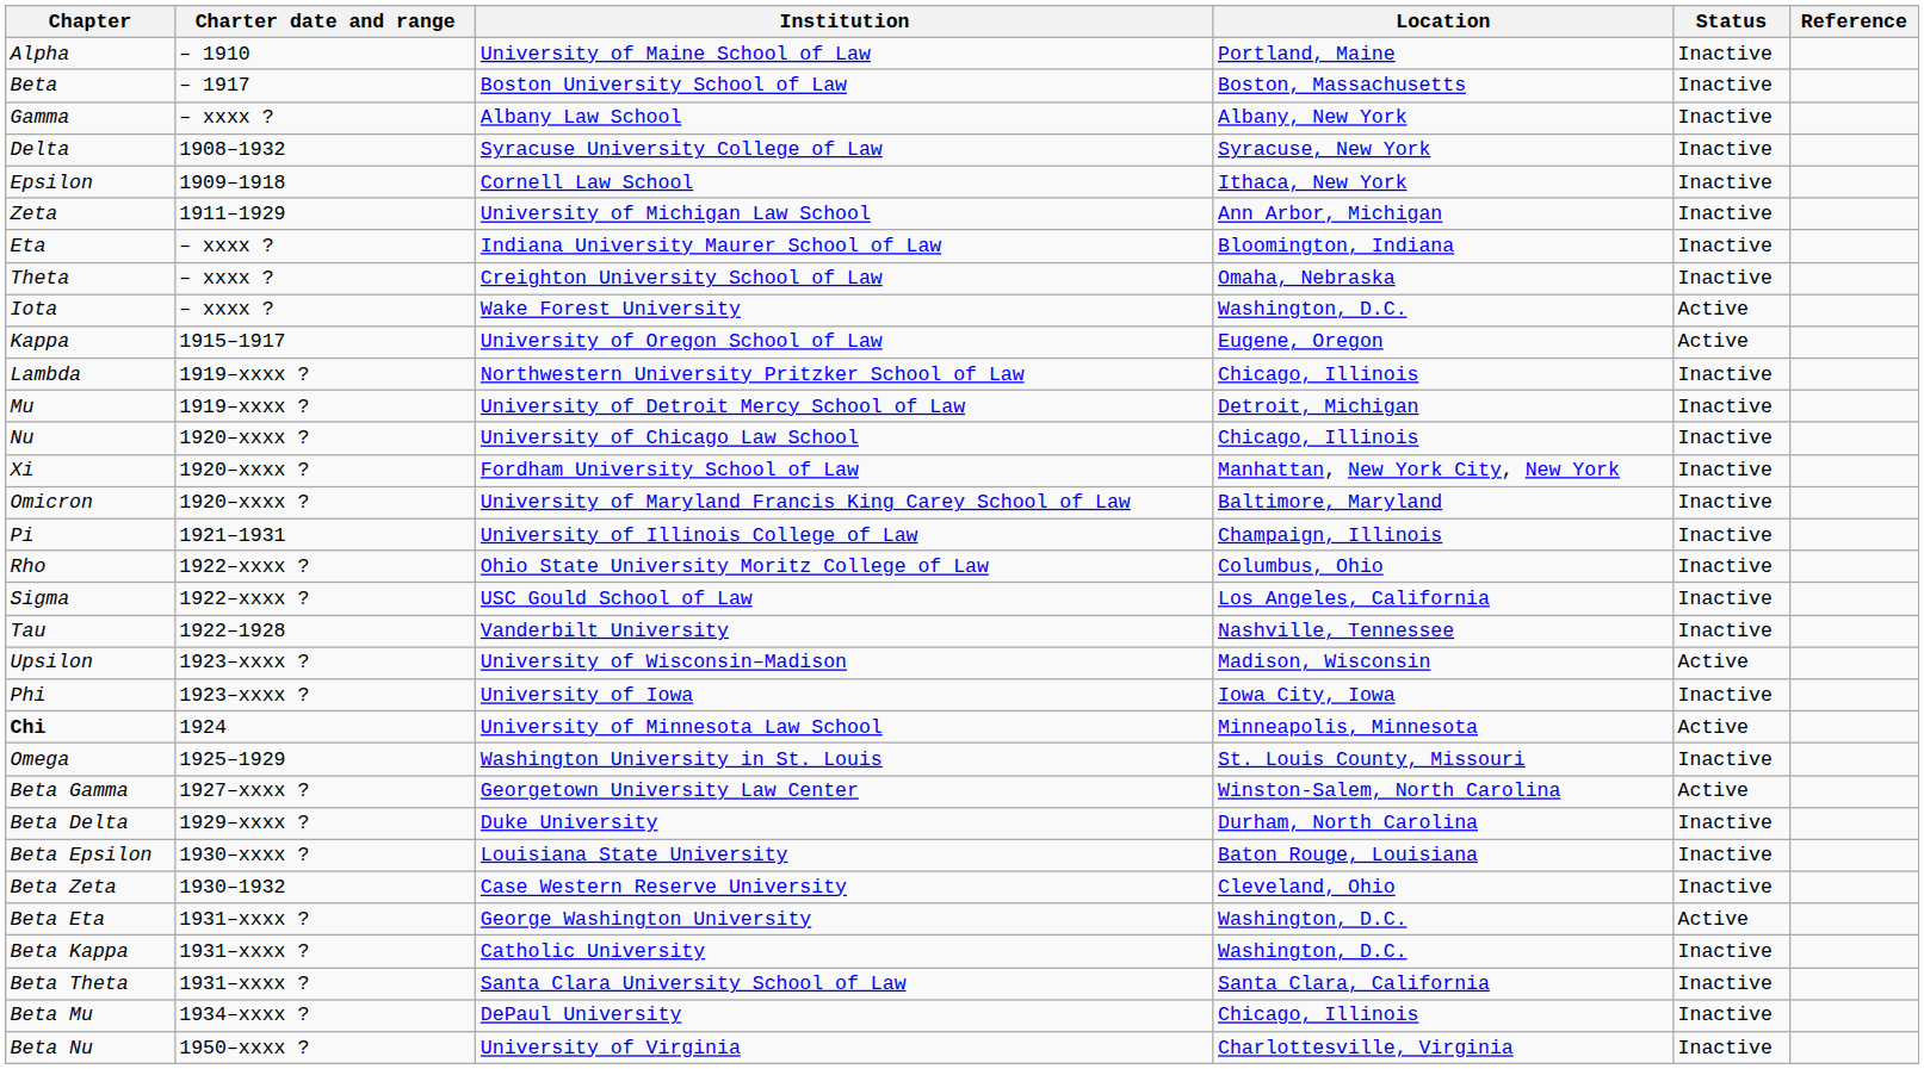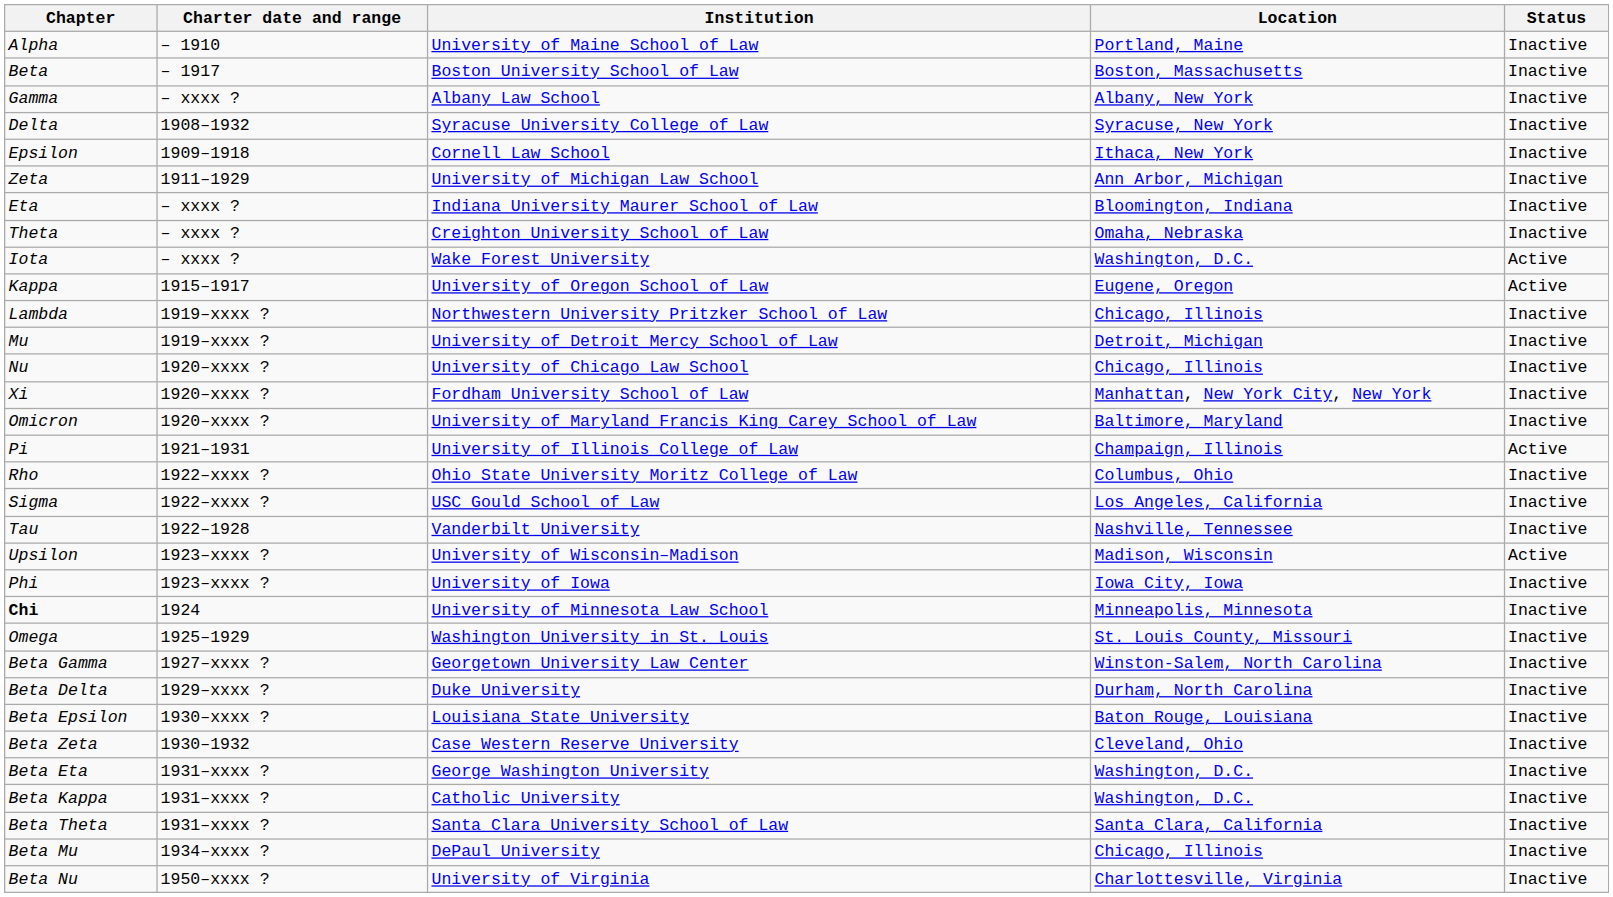- column: Reference
Pi | Status: Inactive -> Active
Chi | Status: Active -> Inactive
Beta Gamma | Status: Active -> Inactive
Beta Eta | Status: Active -> Inactive
